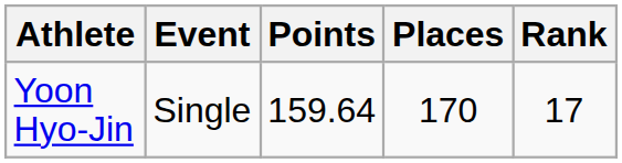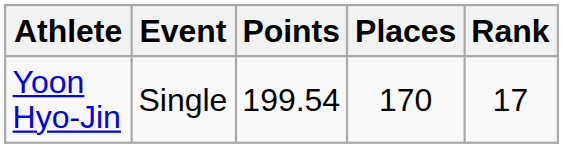Yoon Hyo-Jin | Points: 159.64 -> 199.54
